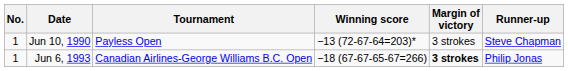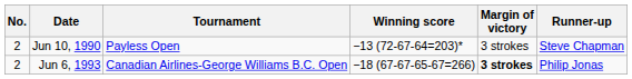Jun 10, 1990 | No.: 1 -> 2
Jun 6, 1993 | No.: 1 -> 2
